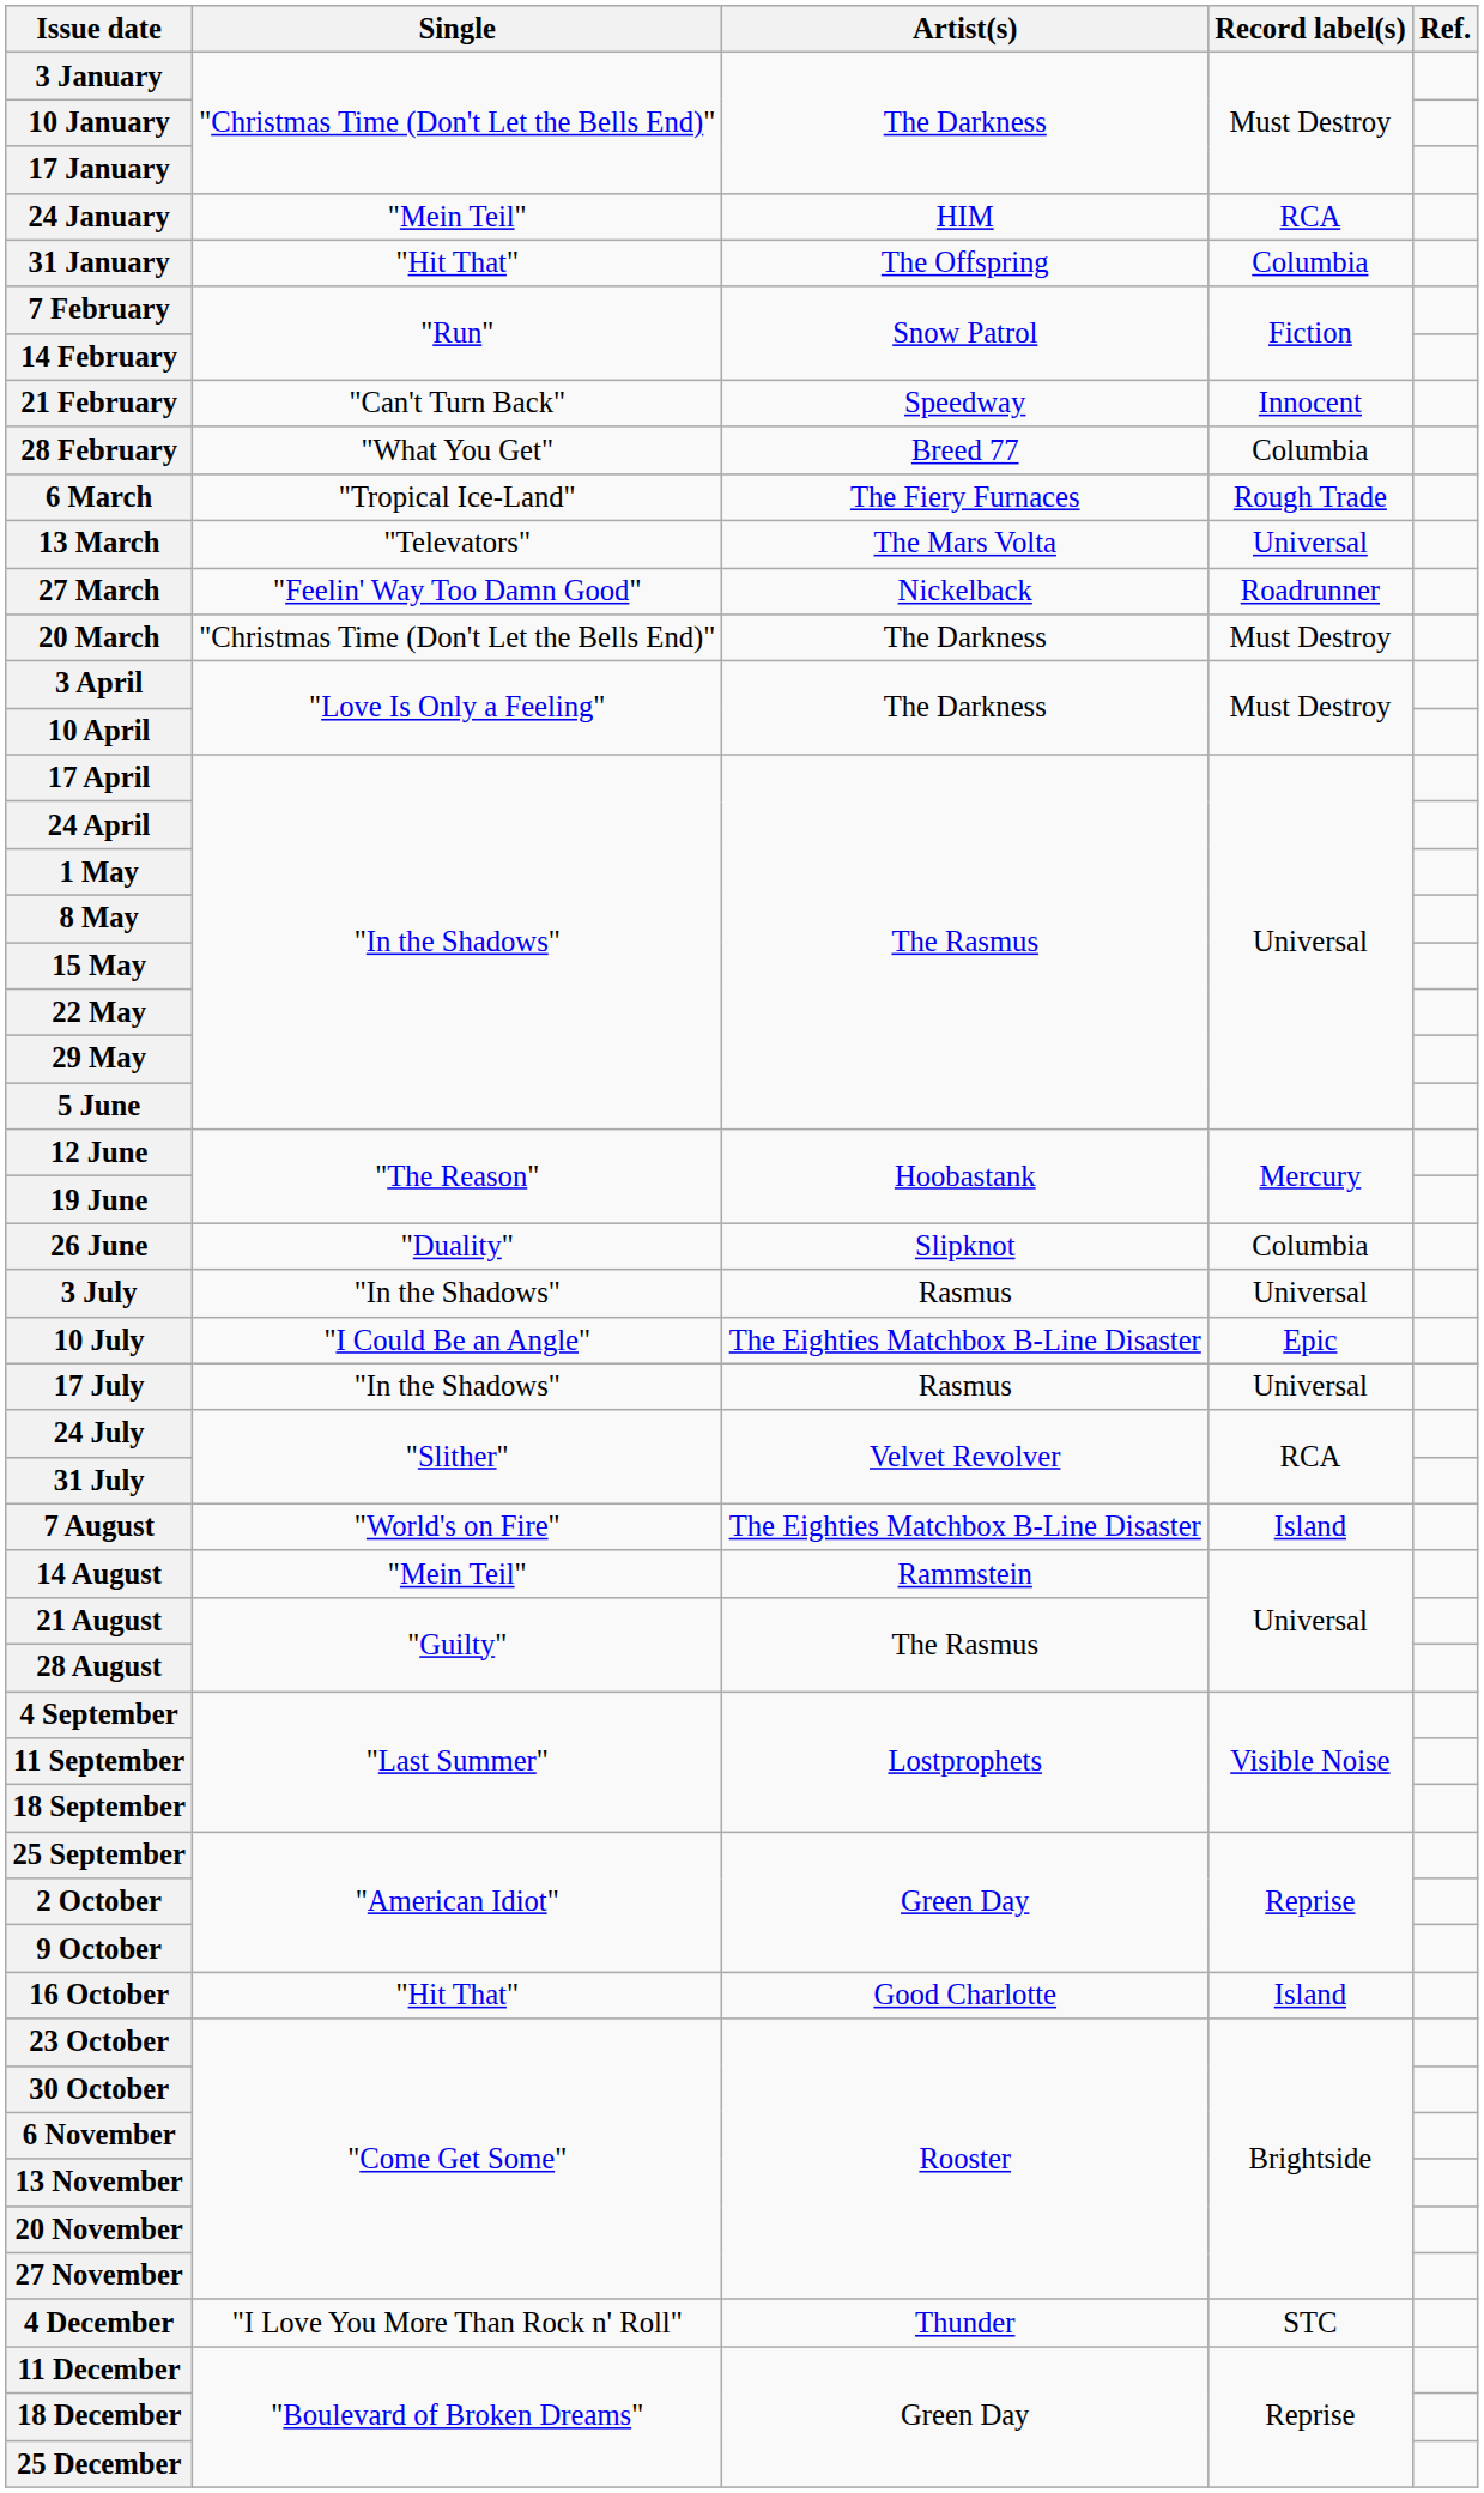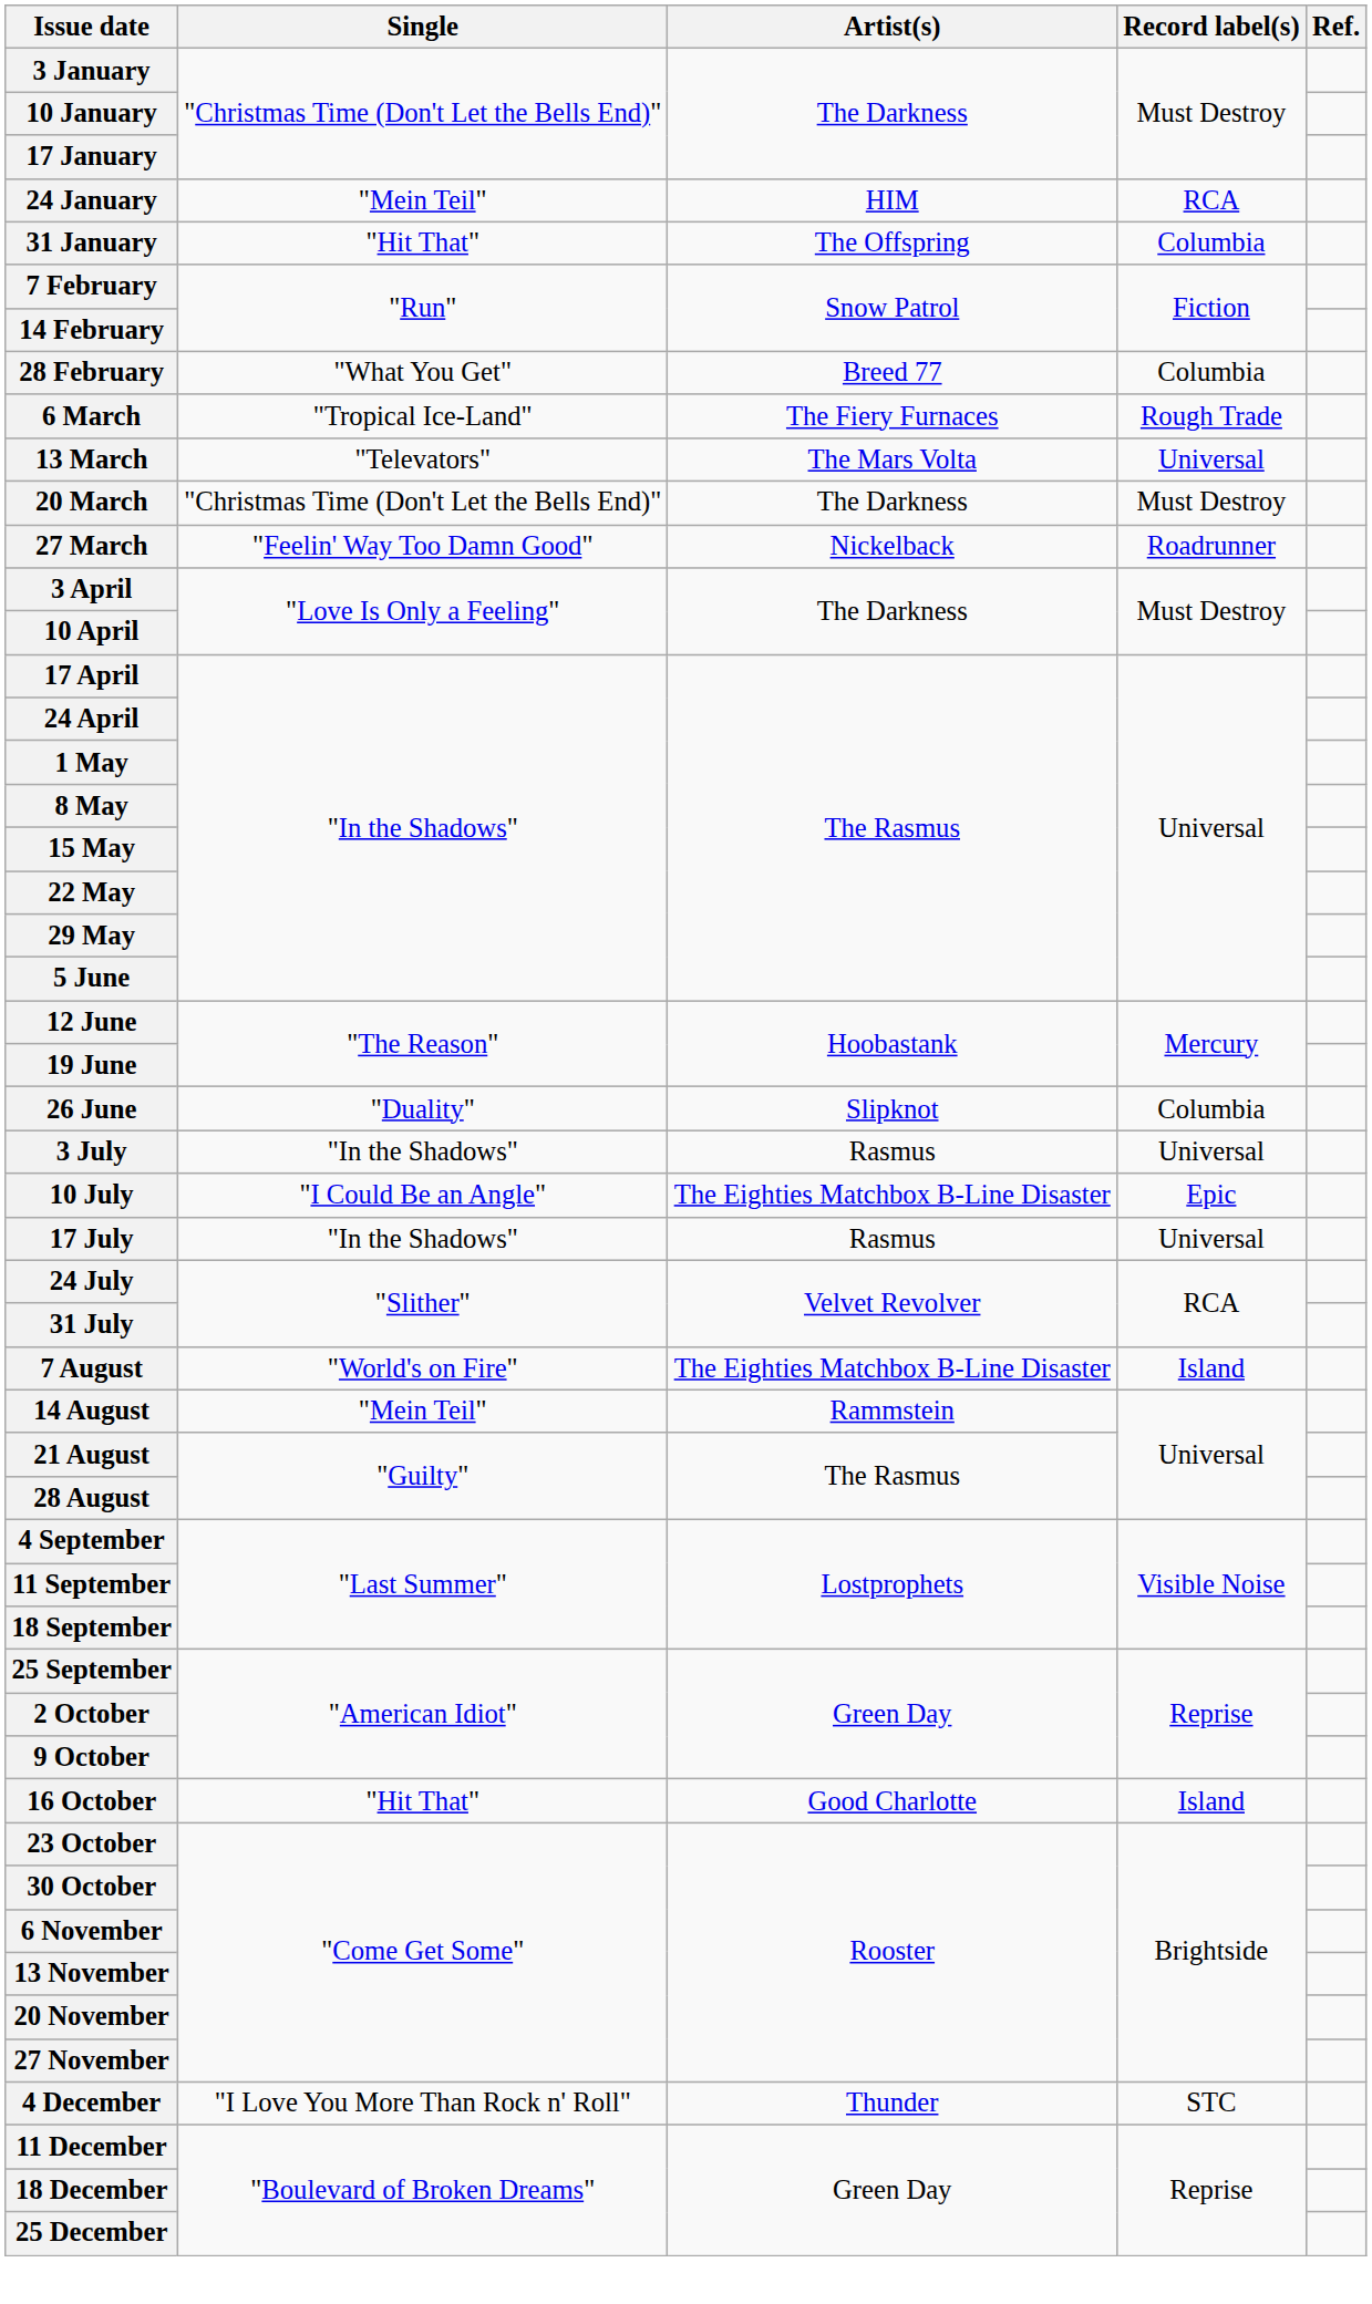- row: 21 February | "Can't Turn Back" | Speedway | Innocent
rows swapped: 20 March <-> 27 March
